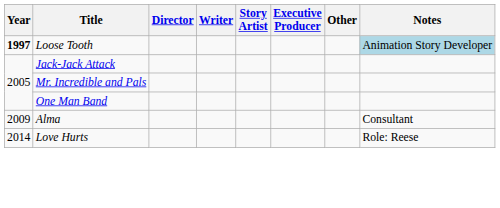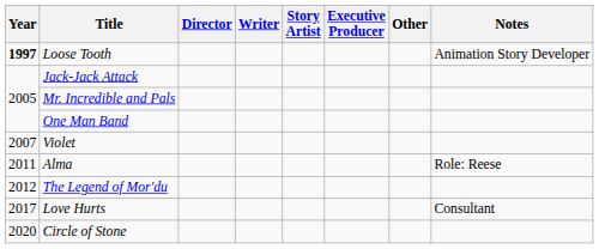Loose Tooth | Notes: lightblue background -> no background
+ row: 2007 | Violet
Alma | Year: 2009 -> 2011
Alma | Notes: Consultant -> Role: Reese
+ row: 2012 | The Legend of Mor'du
Love Hurts | Year: 2014 -> 2017
Love Hurts | Notes: Role: Reese -> Consultant
+ row: 2020 | Circle of Stone
